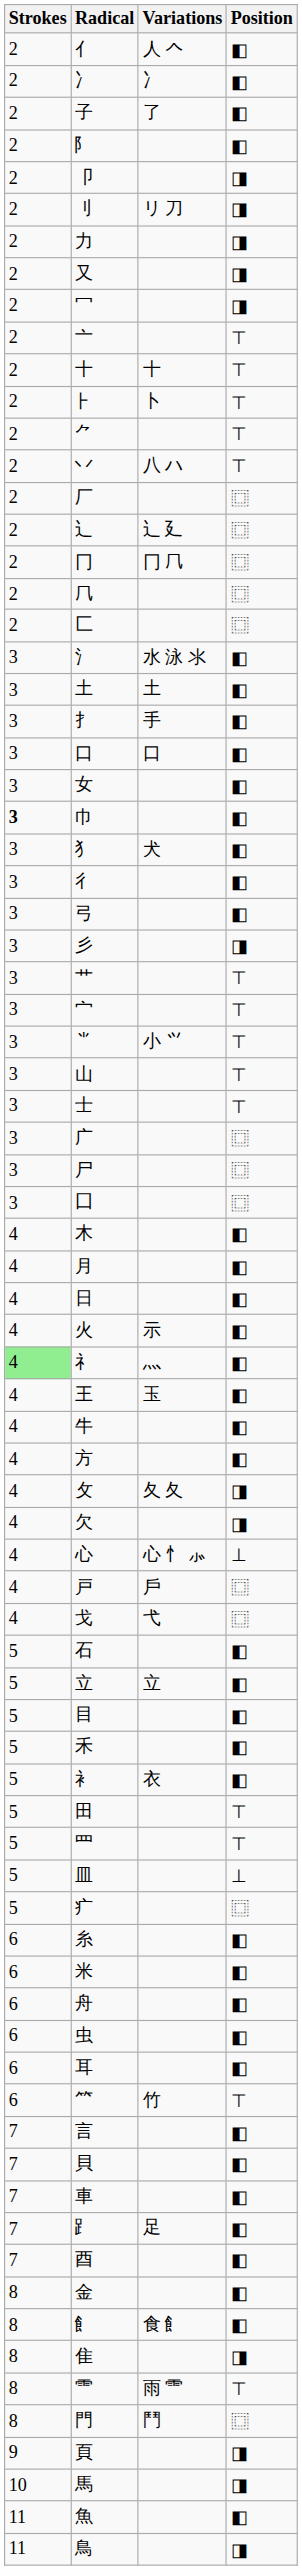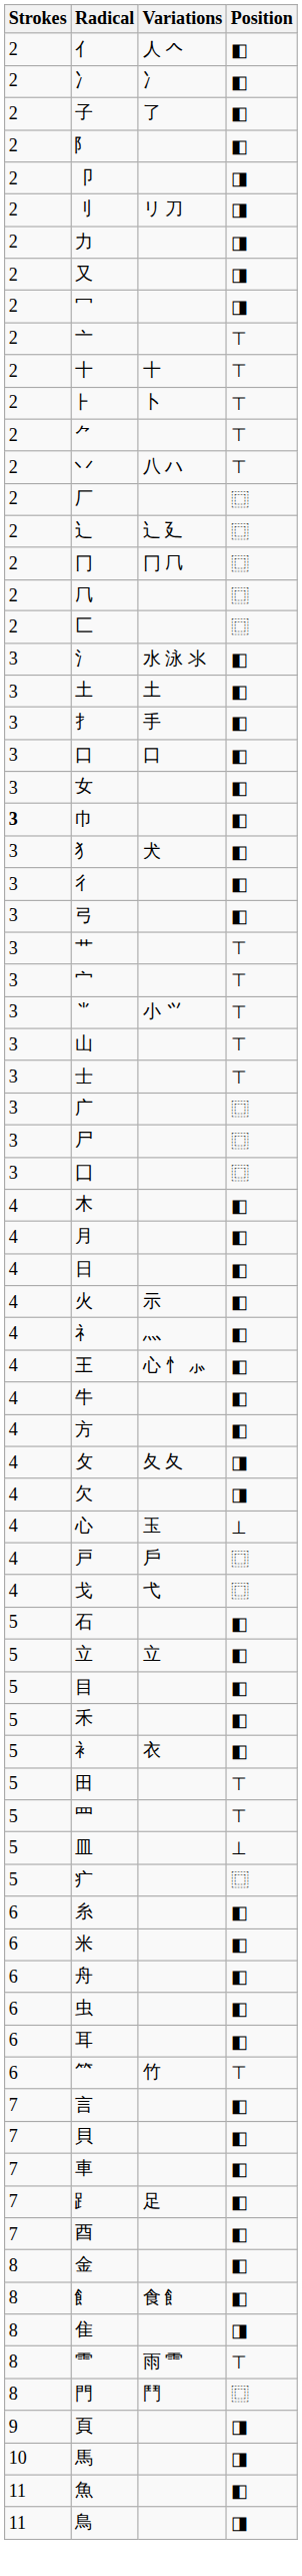- row: 3 | 彡 | ◨
礻 | Strokes: lightgreen background -> no background
王 | Variations: 玉 -> 心 忄 ⺗
心 | Variations: 心 忄 ⺗ -> 玉
